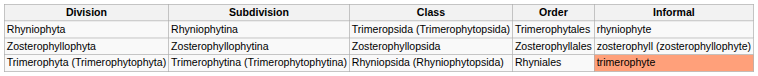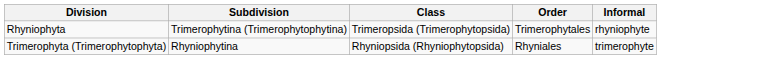Rhyniophyta | Subdivision: Rhyniophytina -> Trimerophytina (Trimerophytophytina)
- row: Zosterophyllophyta | Zosterophyllophytina | Zosterophyllopsida | Zosterophyllales | zosterophyll (zosterophyllophyte)
Trimerophyta (Trimerophytophyta) | Subdivision: Trimerophytina (Trimerophytophytina) -> Rhyniophytina
Trimerophyta (Trimerophytophyta) | Informal: lightsalmon background -> no background
